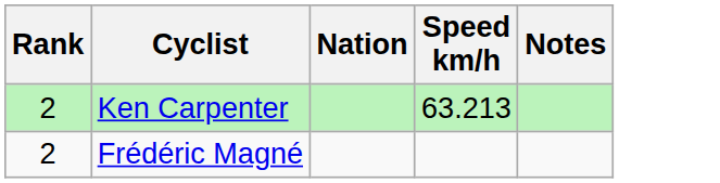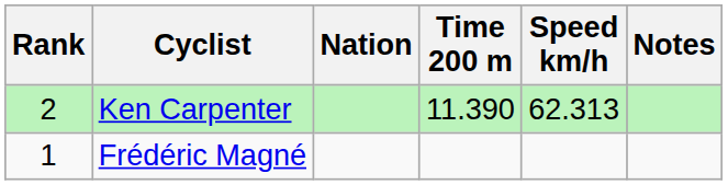+ column: Time 200 m | 11.390
Ken Carpenter | Speed km/h: 63.213 -> 62.313
Frédéric Magné | Rank: 2 -> 1
